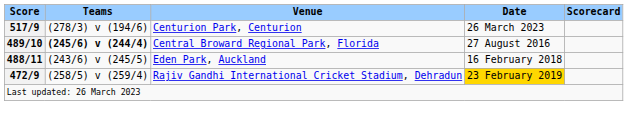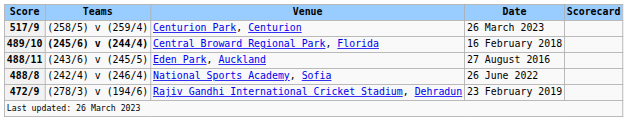Centurion Park, Centurion | Teams: (278/3) v (194/6) -> (258/5) v (259/4)
Central Broward Regional Park, Florida | Date: 27 August 2016 -> 16 February 2018
Eden Park, Auckland | Date: 16 February 2018 -> 27 August 2016
+ row: 488/8 | (242/4) v (246/4) | National Sports Academy, Sofia | 26 June 2022
Rajiv Gandhi International Cricket Stadium, Dehradun | Teams: (258/5) v (259/4) -> (278/3) v (194/6)
Rajiv Gandhi International Cricket Stadium, Dehradun | Date: gold background -> no background
